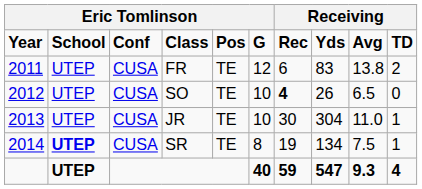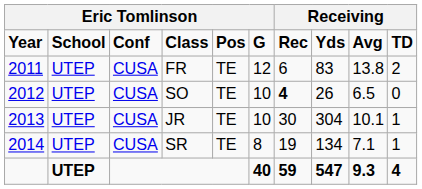JR | column 9: 11.0 -> 10.1
SR | column 2: bold -> normal
SR | column 9: 7.5 -> 7.1
